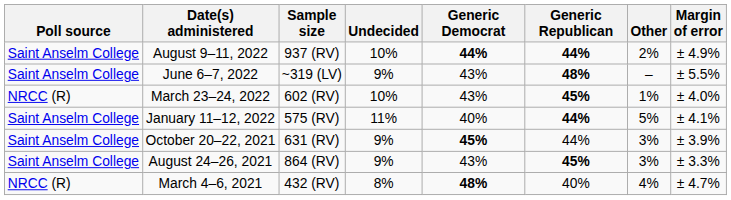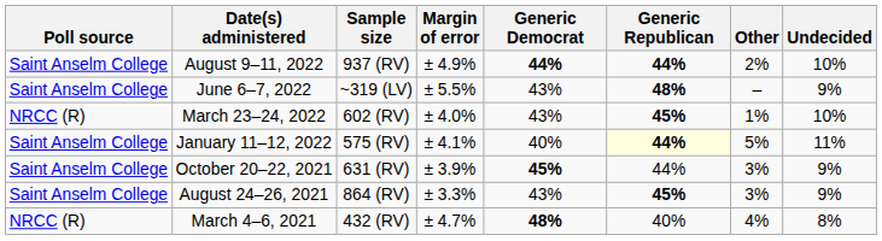columns swapped: Margin of error <-> Undecided
January 11–12, 2022 | Generic Republican: no background -> lightyellow background
